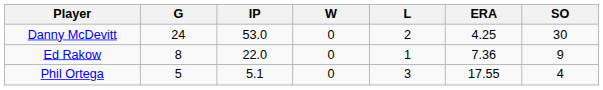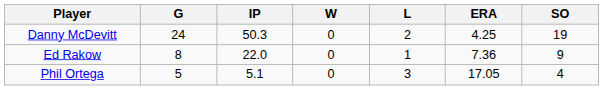Danny McDevitt | IP: 53.0 -> 50.3
Danny McDevitt | SO: 30 -> 19
Phil Ortega | ERA: 17.55 -> 17.05
